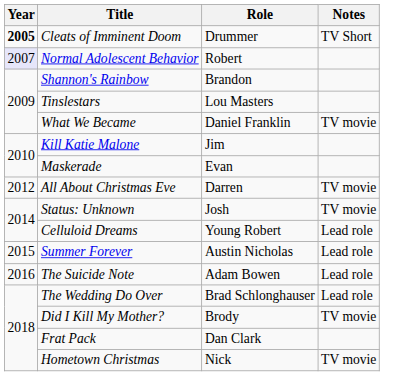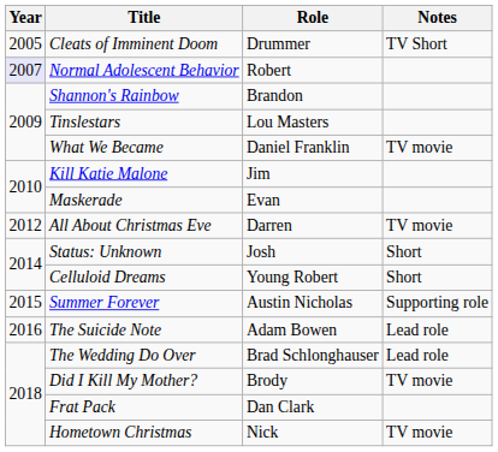Cleats of Imminent Doom | Year: bold -> normal
Status: Unknown | Notes: TV movie -> Short
Celluloid Dreams | Notes: Lead role -> Short
Summer Forever | Notes: Lead role -> Supporting role
